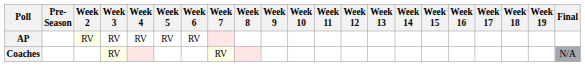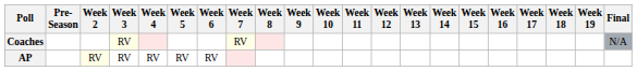rows swapped: AP <-> Coaches
